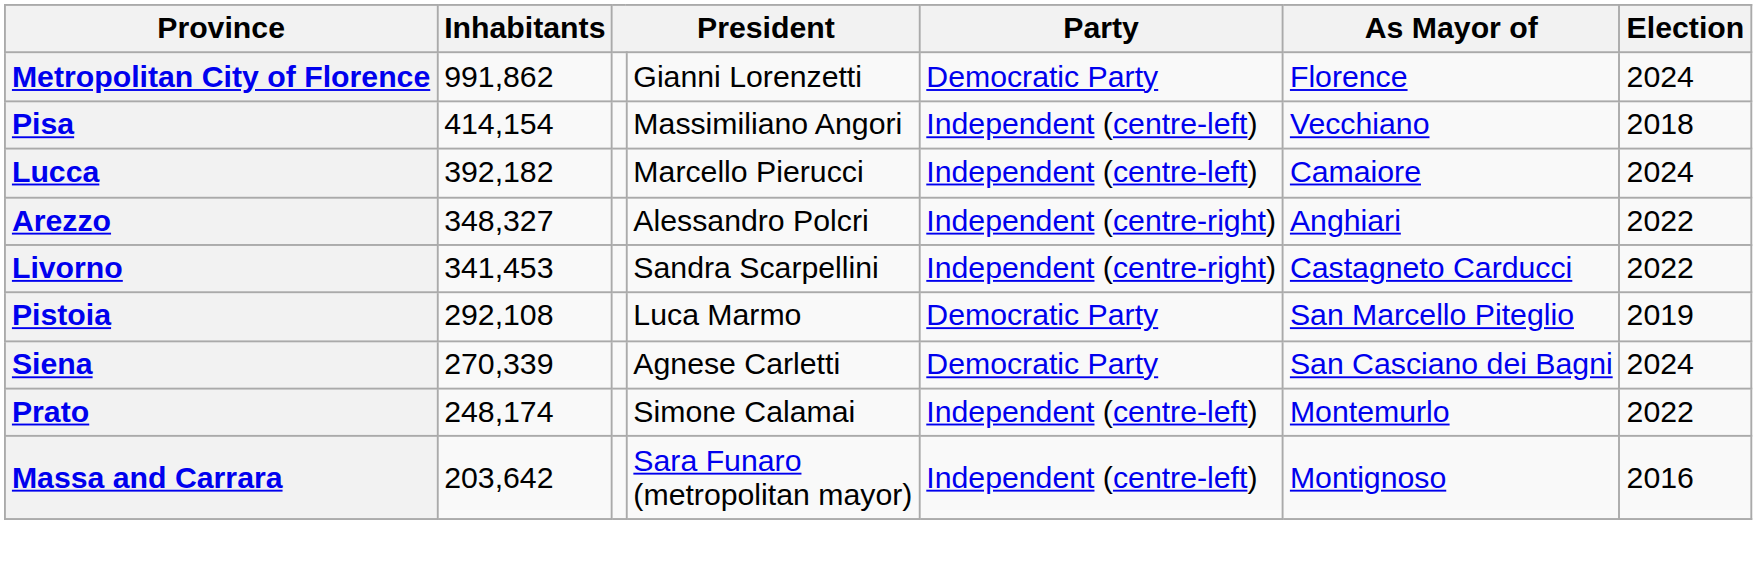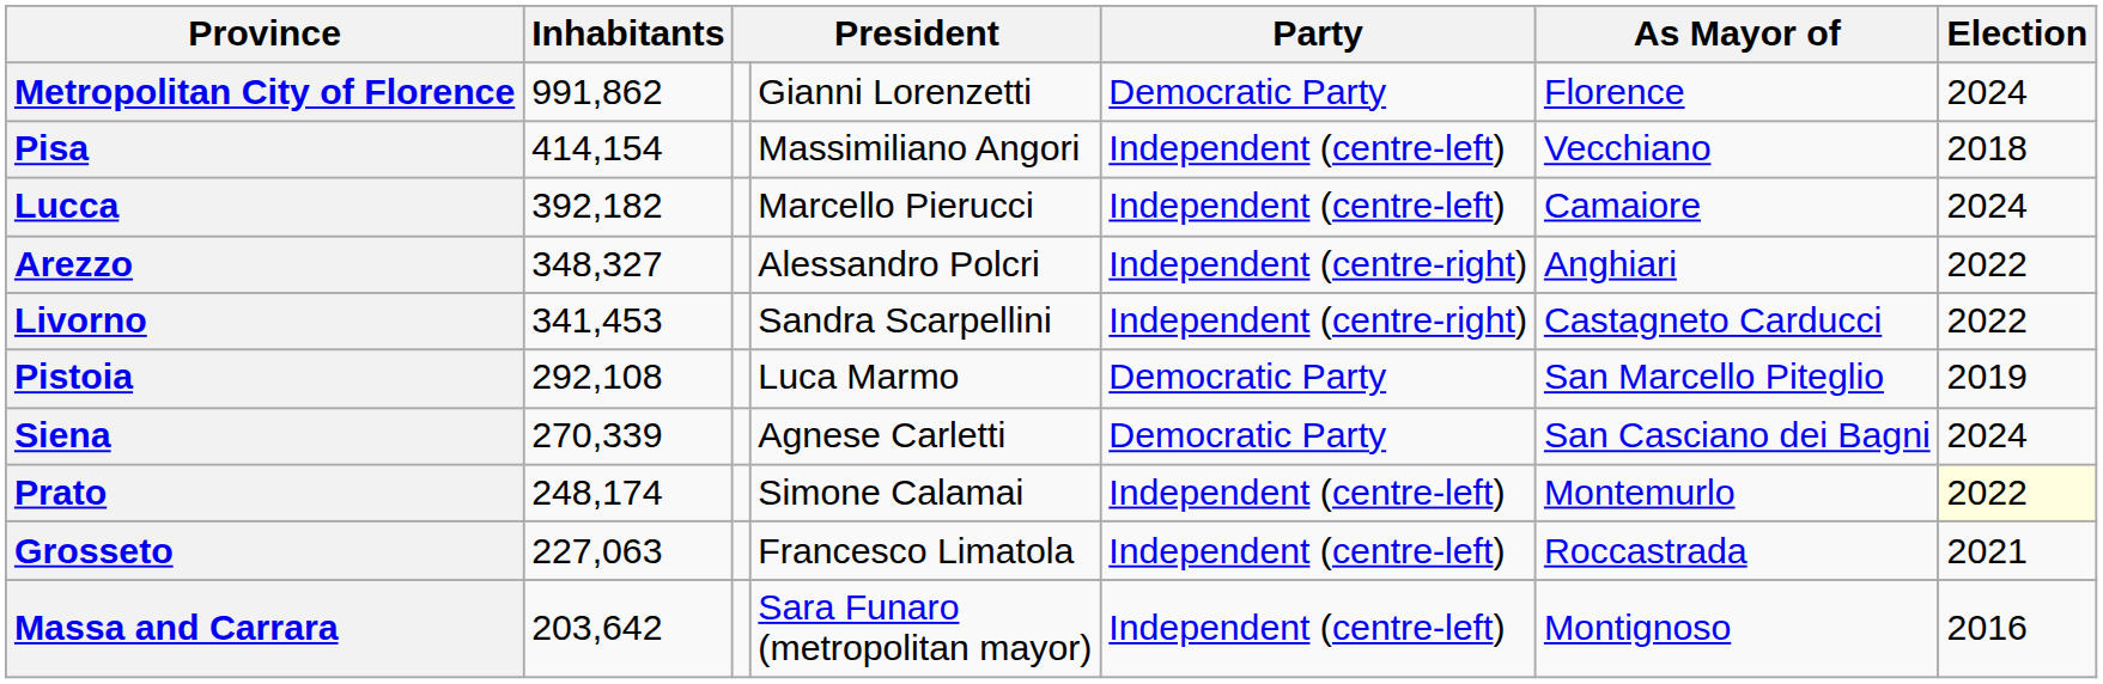Prato | Election: no background -> lightyellow background
+ row: Grosseto | 227,063 | Francesco Limatola | Independent (centre-left) | Roccastrada | 2021
